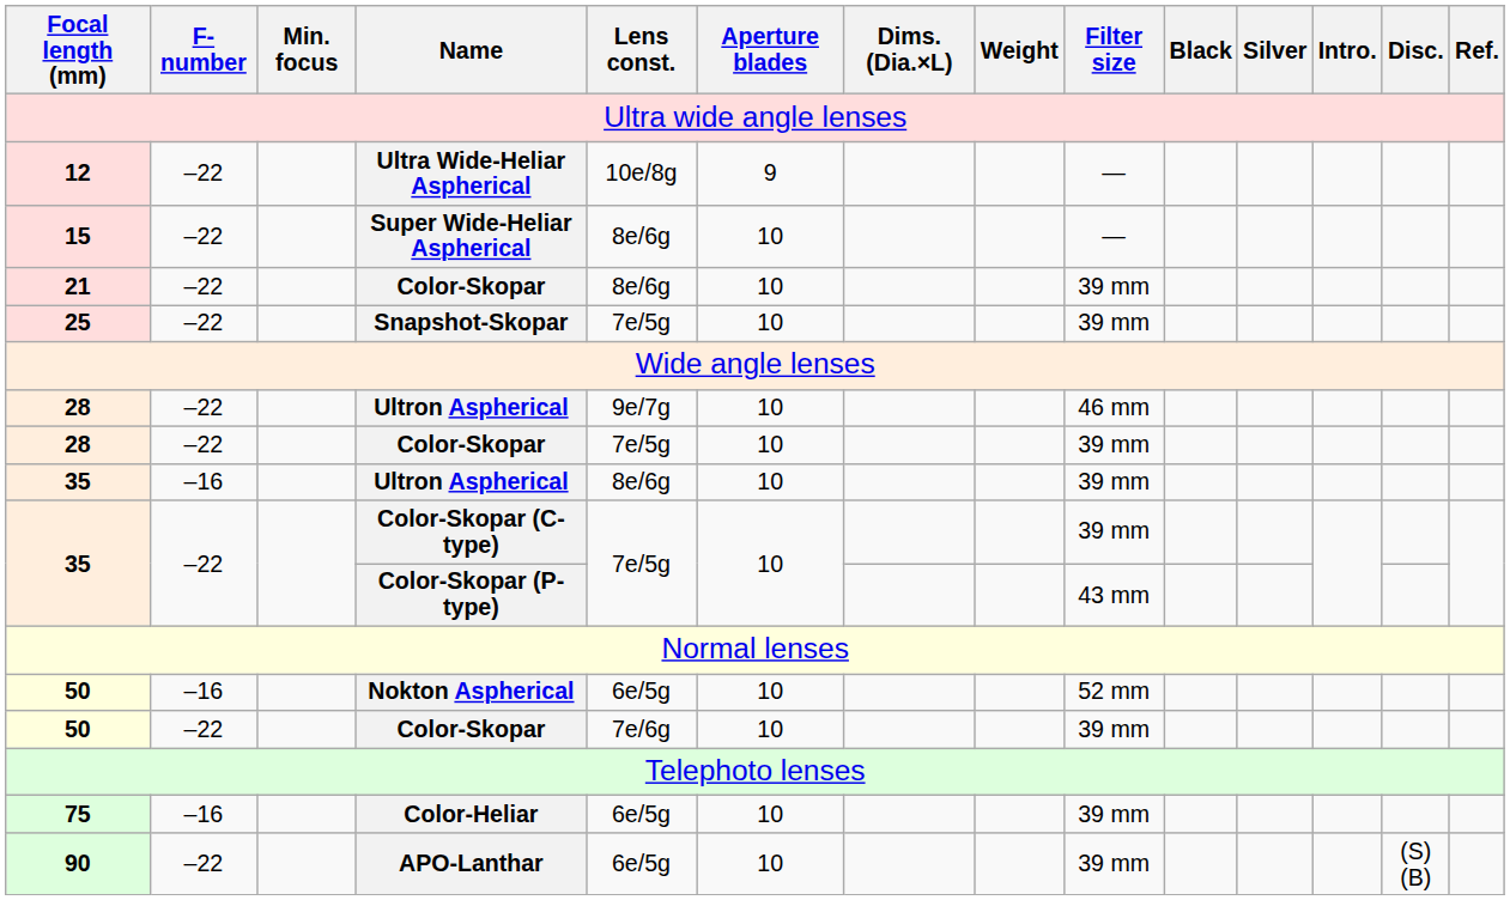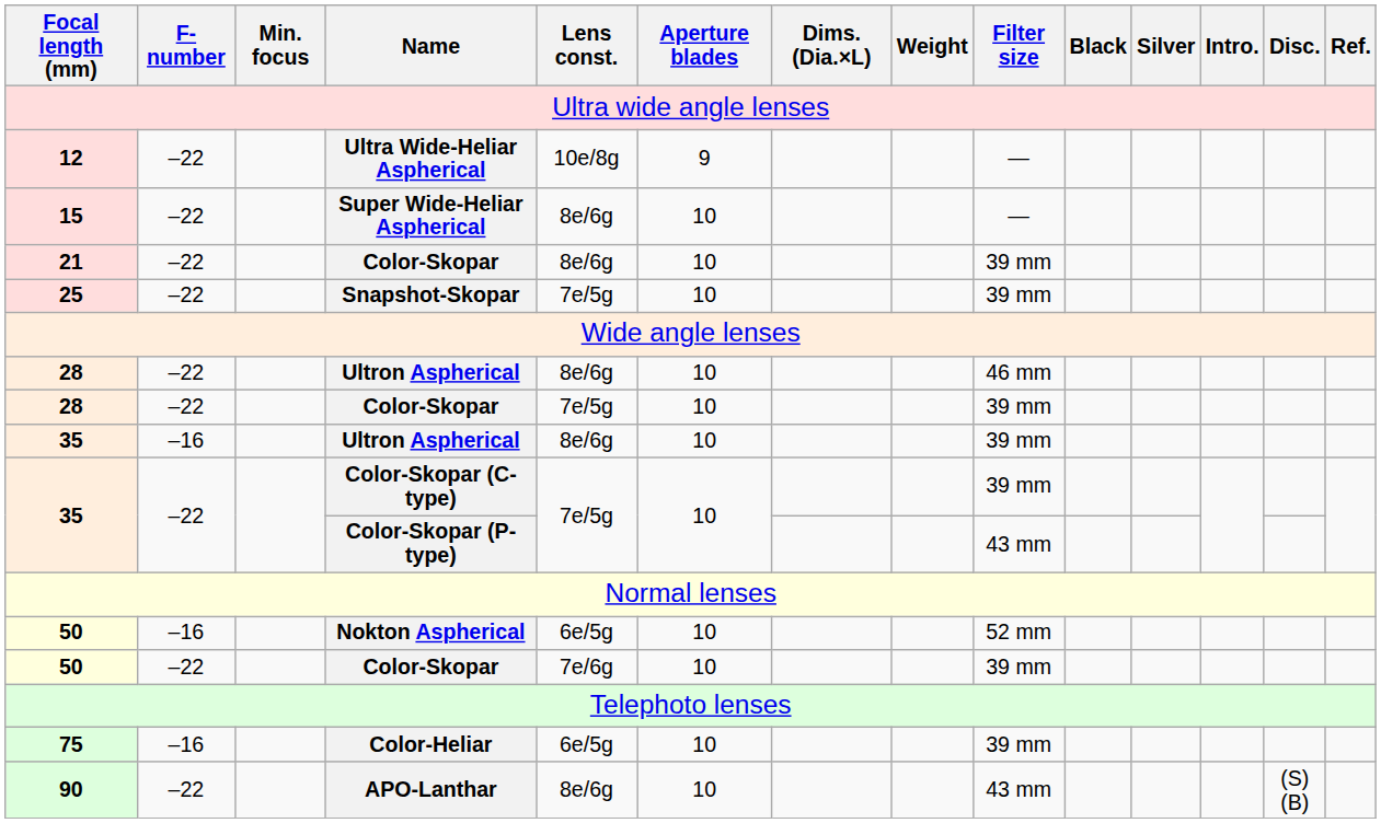28 / Ultron Aspherical | Lens const.: 9e/7g -> 8e/6g
APO-Lanthar | Lens const.: 6e/5g -> 8e/6g
APO-Lanthar | Filter size: 39 mm -> 43 mm
